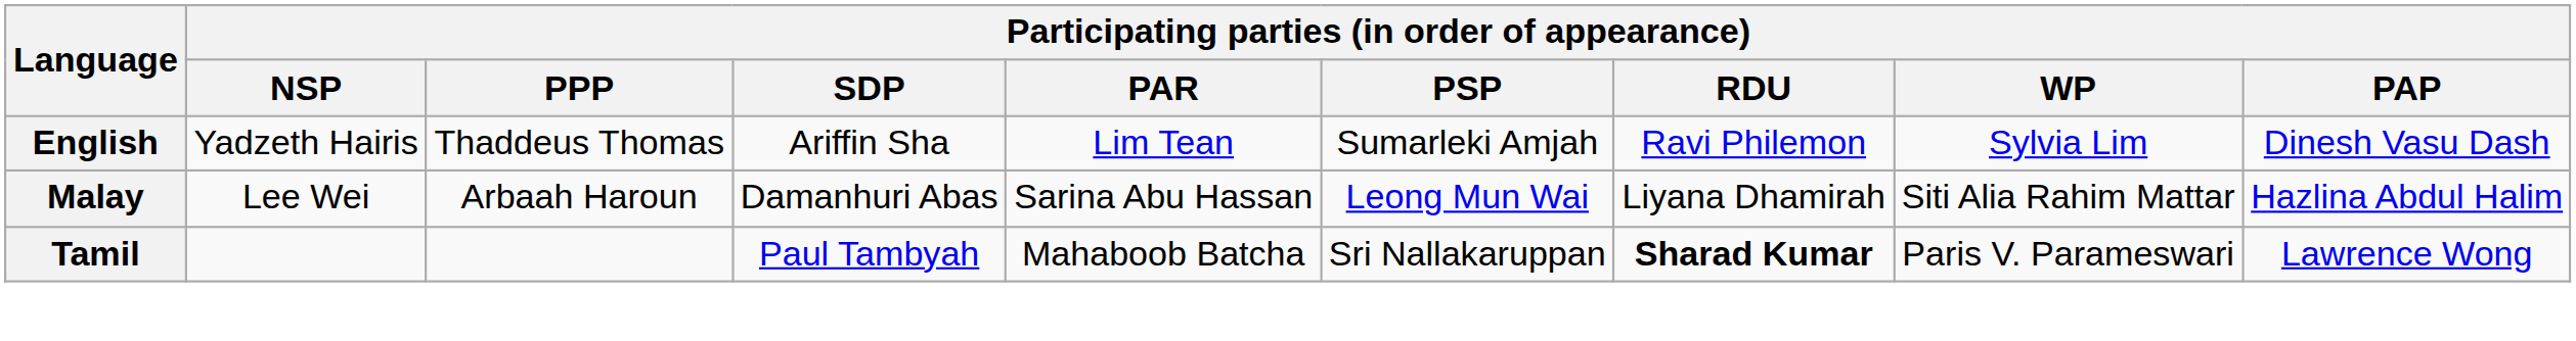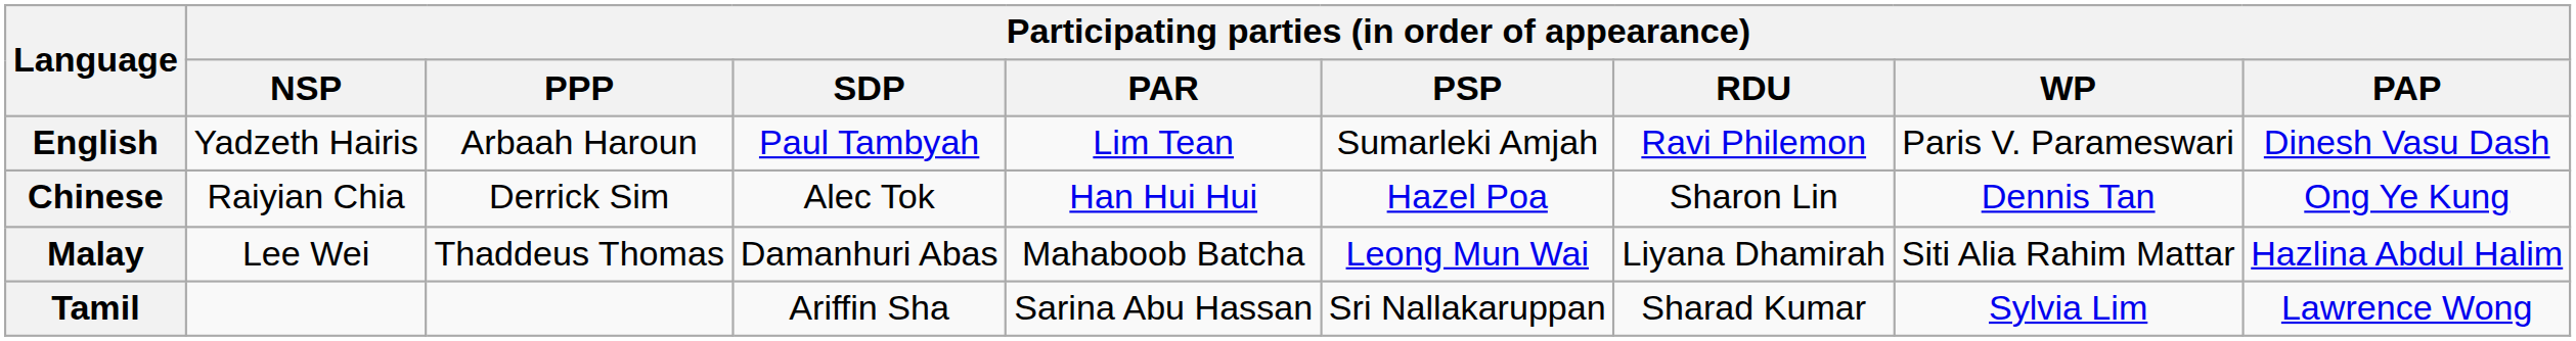English | Participating parties (in order of appearance) / PPP: Thaddeus Thomas -> Arbaah Haroun
English | Participating parties (in order of appearance) / SDP: Ariffin Sha -> Paul Tambyah
English | Participating parties (in order of appearance) / WP: Sylvia Lim -> Paris V. Parameswari
+ row: Chinese | Raiyian Chia | Derrick Sim | Alec Tok | Han Hui Hui | Hazel Poa | Sharon Lin | Dennis Tan | Ong Ye Kung
Malay | Participating parties (in order of appearance) / PPP: Arbaah Haroun -> Thaddeus Thomas
Malay | Participating parties (in order of appearance) / PAR: Sarina Abu Hassan -> Mahaboob Batcha
Tamil | Participating parties (in order of appearance) / SDP: Paul Tambyah -> Ariffin Sha
Tamil | Participating parties (in order of appearance) / PAR: Mahaboob Batcha -> Sarina Abu Hassan
Tamil | Participating parties (in order of appearance) / RDU: bold -> normal
Tamil | Participating parties (in order of appearance) / WP: Paris V. Parameswari -> Sylvia Lim
